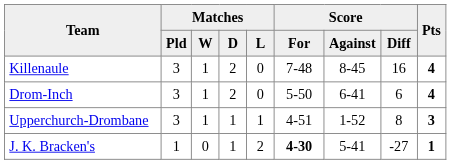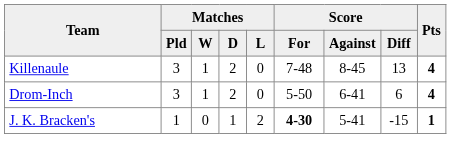Killenaule | Score / Diff: 16 -> 13
- row: Upperchurch-Drombane | 3 | 1 | 1 | 1 | 4-51 | 1-52 | 8 | 3
J. K. Bracken's | Score / Diff: -27 -> -15
